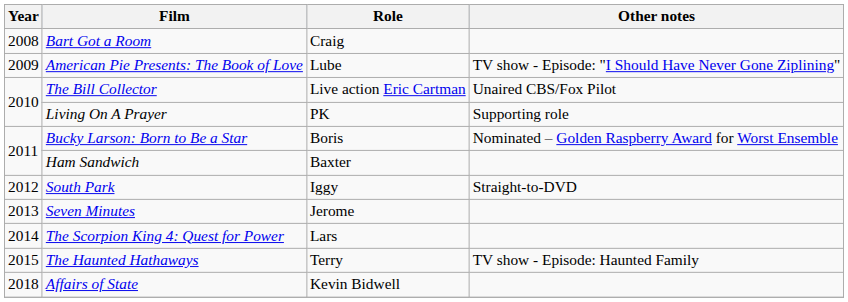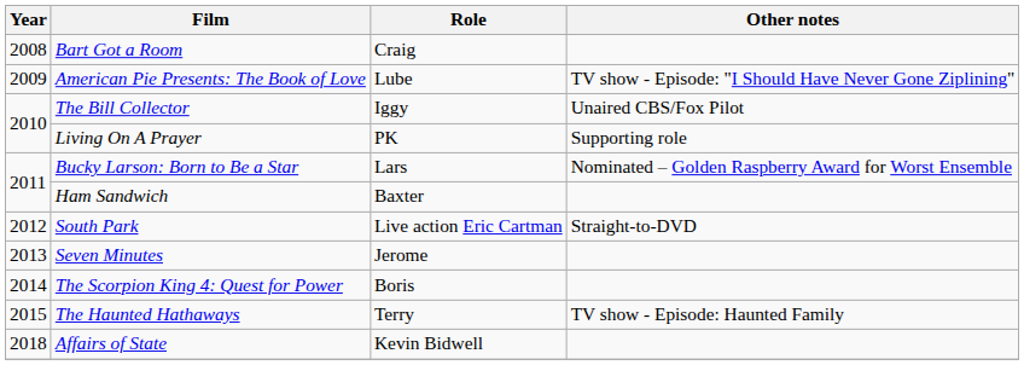The Bill Collector | Role: Live action Eric Cartman -> Iggy
Bucky Larson: Born to Be a Star | Role: Boris -> Lars
South Park | Role: Iggy -> Live action Eric Cartman
The Scorpion King 4: Quest for Power | Role: Lars -> Boris
